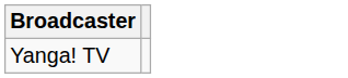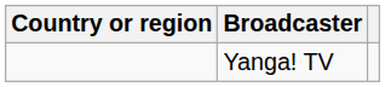+ column: Country or region
